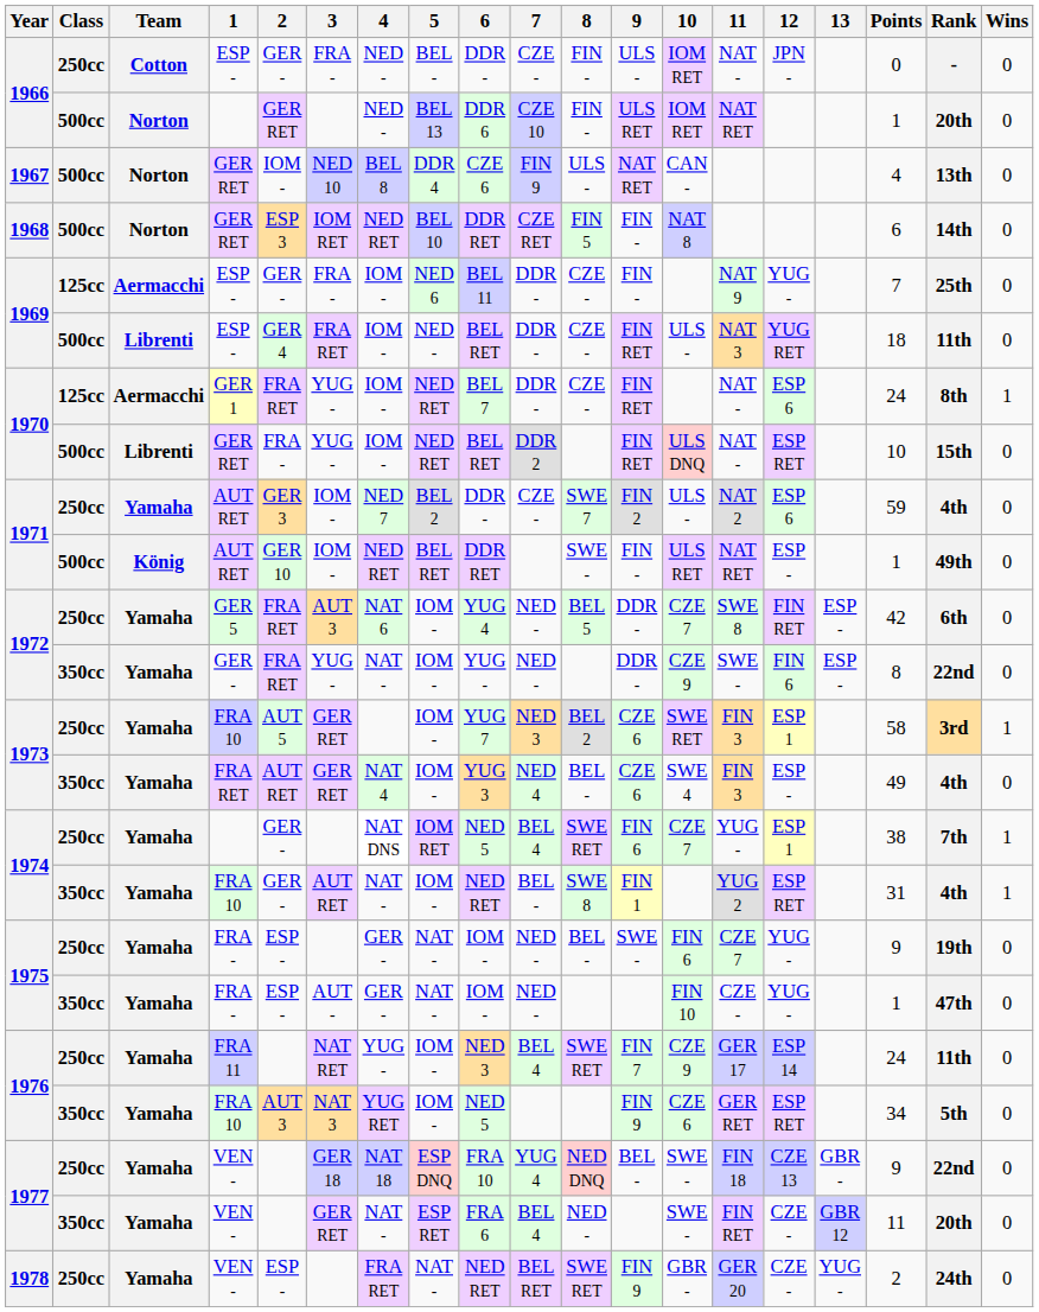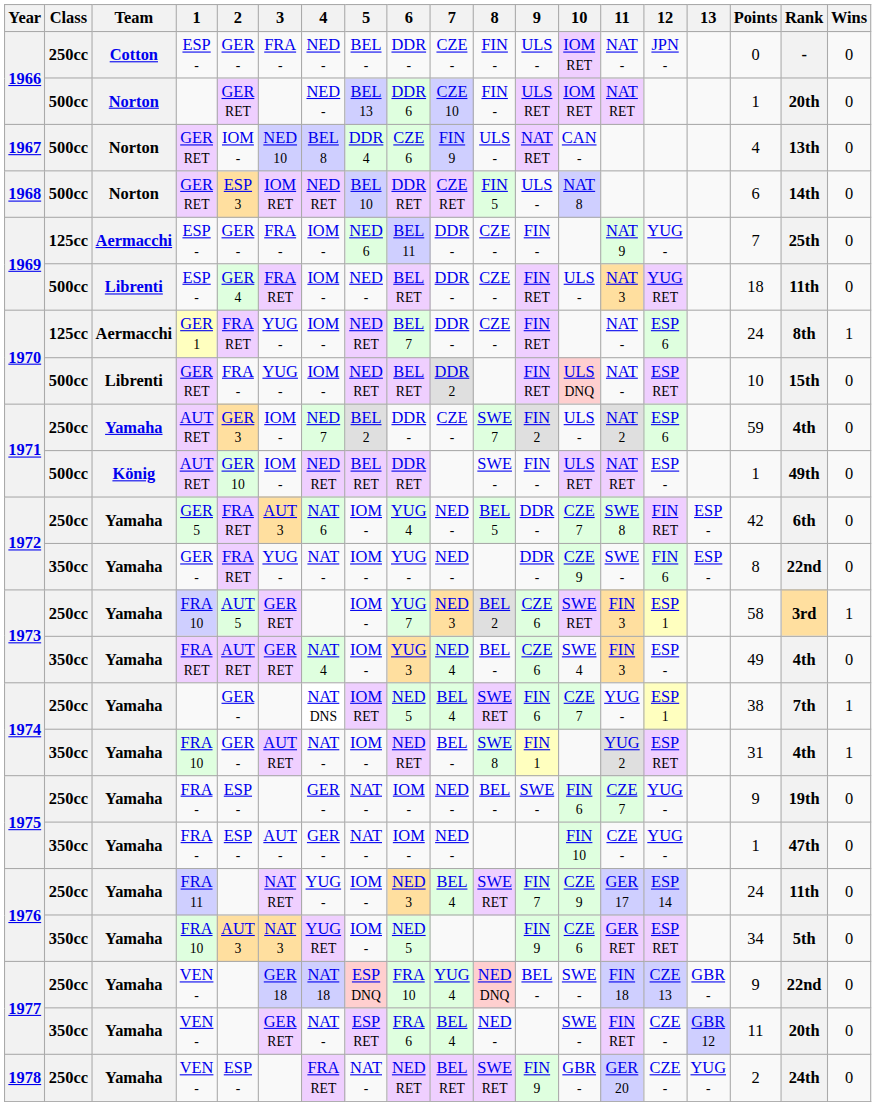1968 | 9: FIN - -> ULS -
